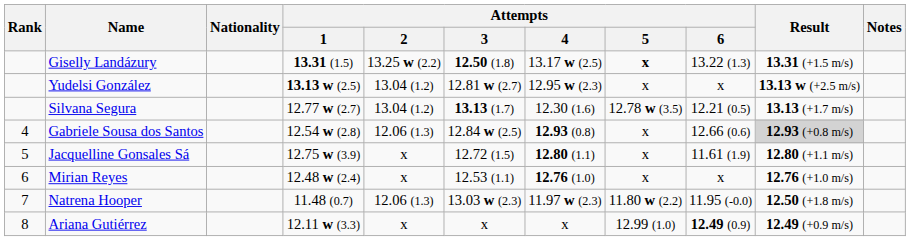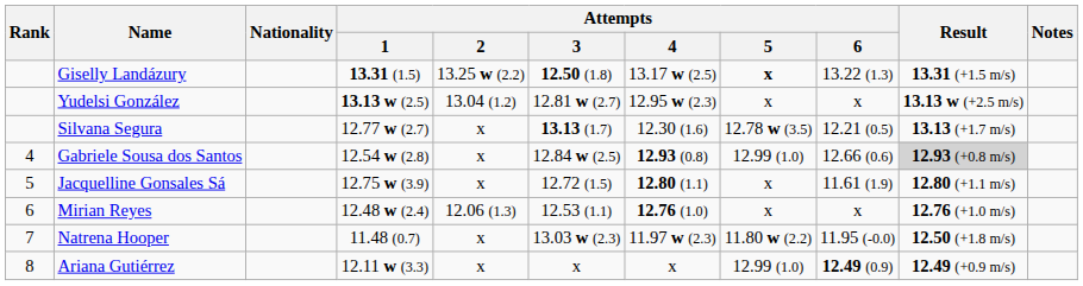Silvana Segura | Attempts / 2: 13.04 (1.2) -> x
Gabriele Sousa dos Santos | Attempts / 2: 12.06 (1.3) -> x
Gabriele Sousa dos Santos | Attempts / 5: x -> 12.99 (1.0)
Mirian Reyes | Attempts / 2: x -> 12.06 (1.3)
Natrena Hooper | Attempts / 2: 12.06 (1.3) -> x
